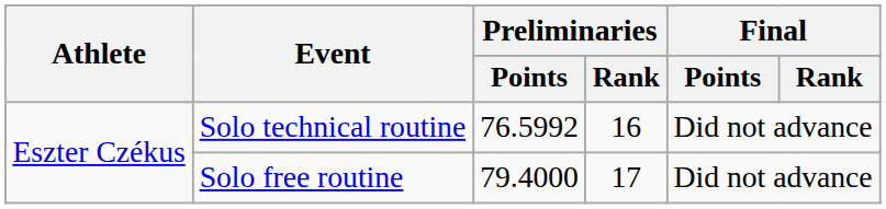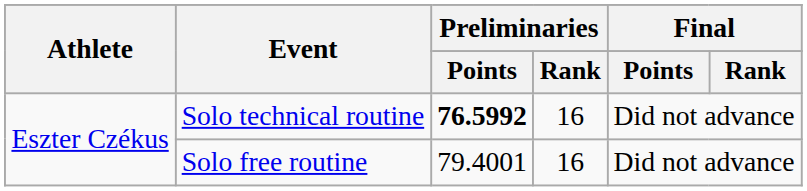Solo technical routine | Preliminaries / Points: normal -> bold
Solo free routine | Preliminaries / Points: 79.4000 -> 79.4001
Solo free routine | Preliminaries / Rank: 17 -> 16
